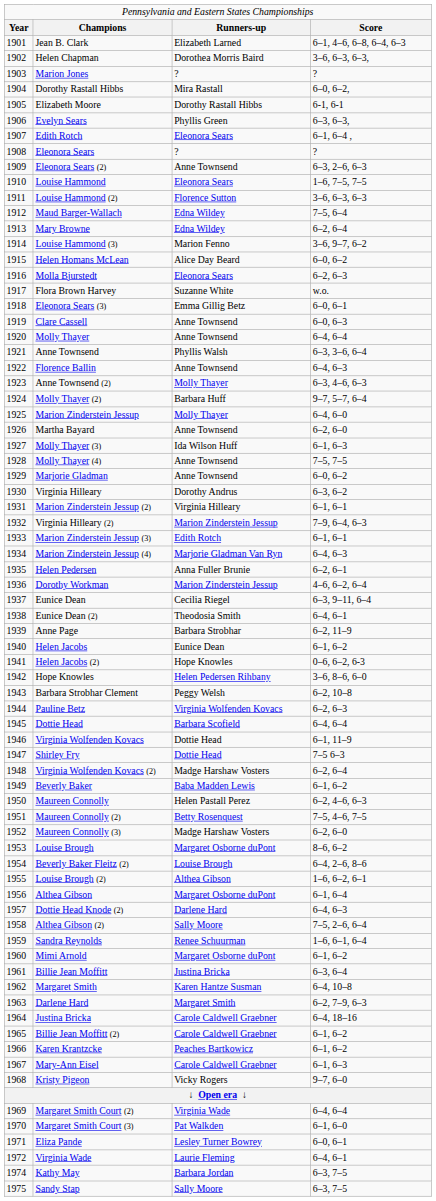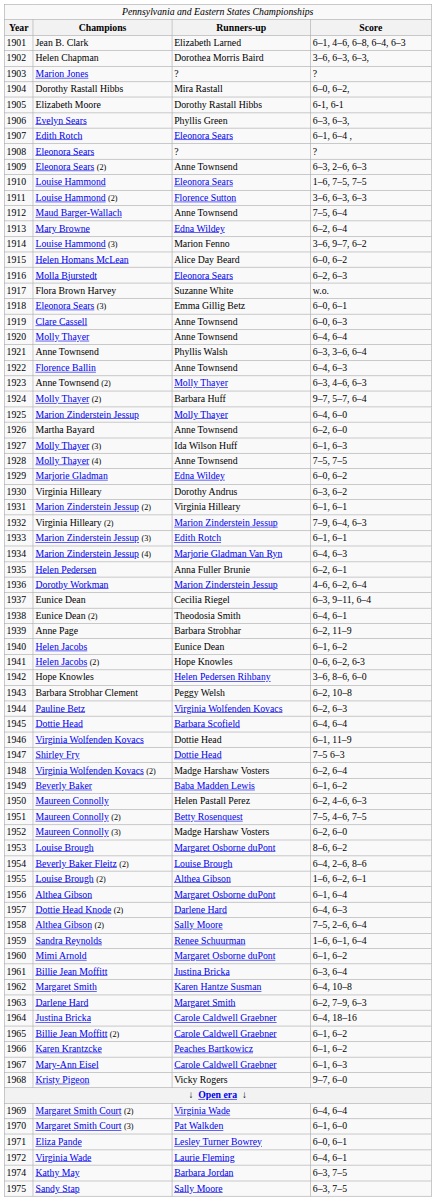Maud Barger-Wallach | column 3: Edna Wildey -> Anne Townsend
Marjorie Gladman | column 3: Anne Townsend -> Edna Wildey
